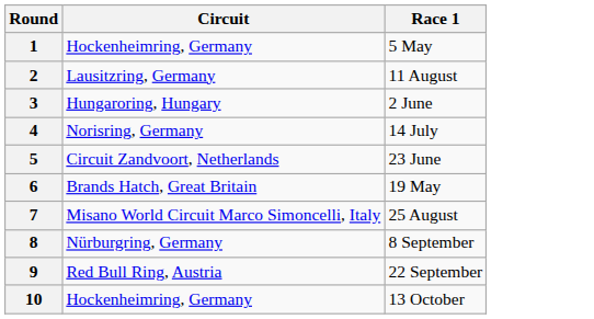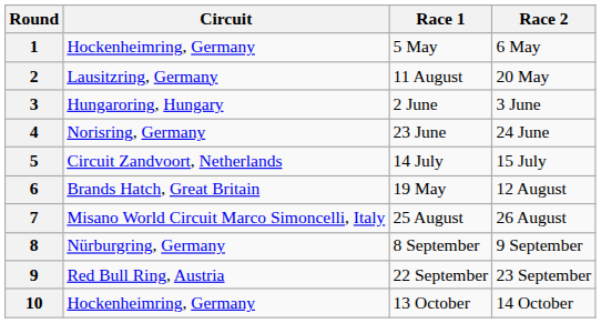+ column: Race 2 | 6 May | 20 May | 3 June | 24 June | 15 July | 12 August | 26 August | 9 September | 23 September | 14 October
4 | Race 1: 14 July -> 23 June
5 | Race 1: 23 June -> 14 July
